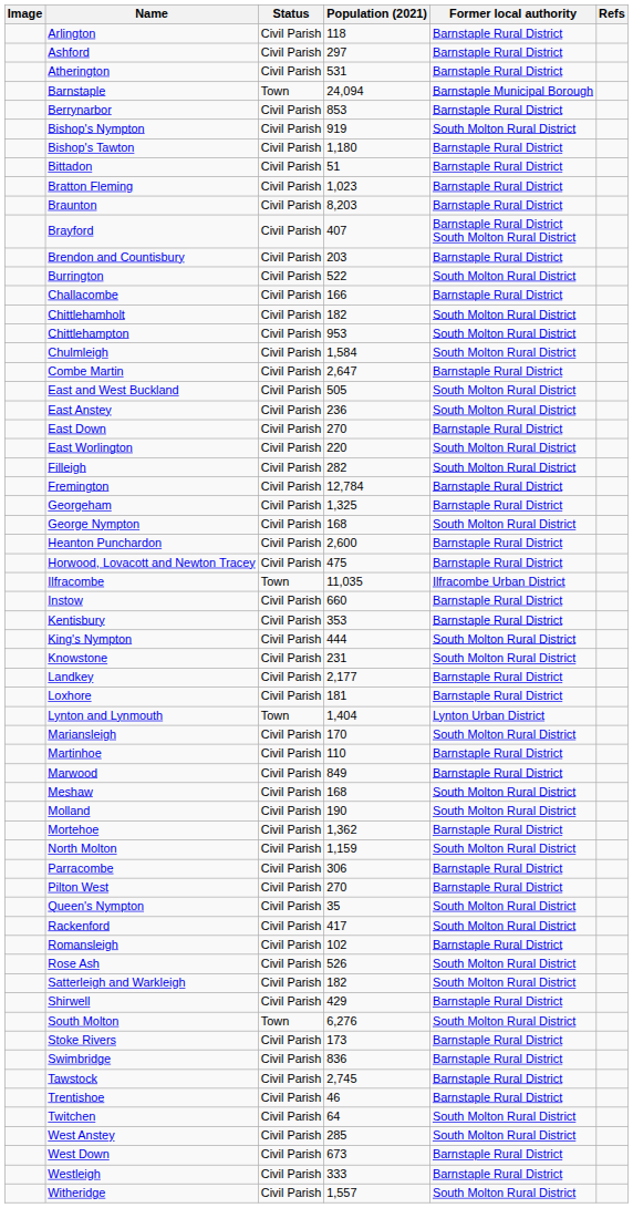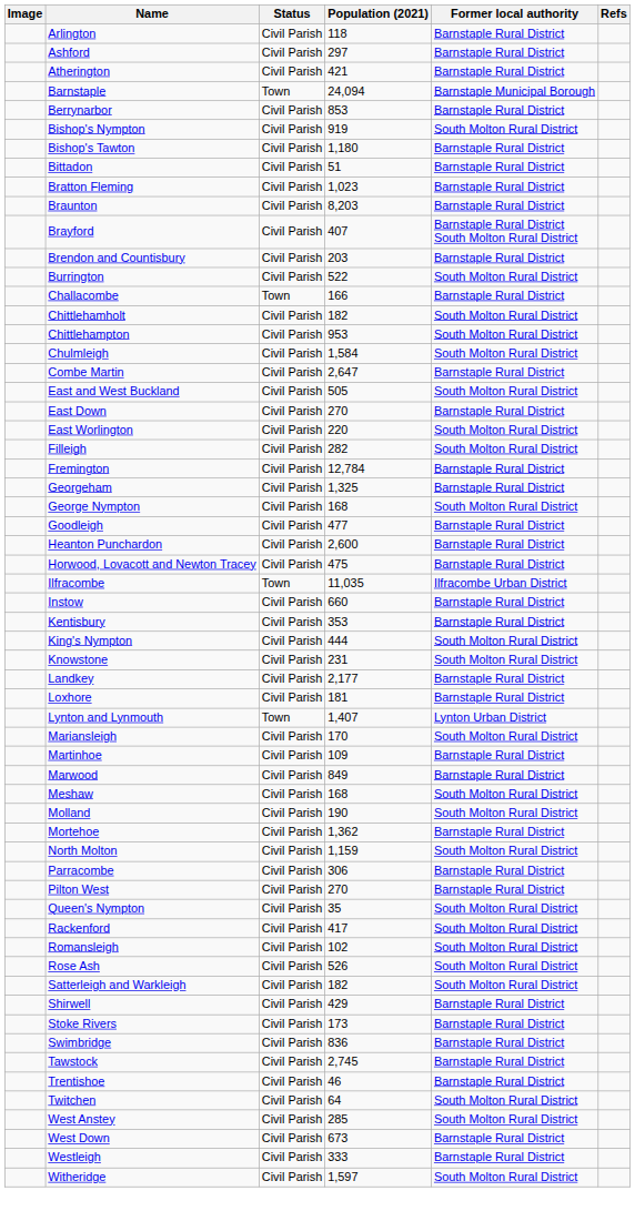Atherington | Population (2021): 531 -> 421
Challacombe | Status: Civil Parish -> Town
- row: East Anstey | Civil Parish | 236 | South Molton Rural District
+ row: Goodleigh | Civil Parish | 477 | Barnstaple Rural District
Lynton and Lynmouth | Population (2021): 1,404 -> 1,407
Martinhoe | Population (2021): 110 -> 109
Romansleigh | Former local authority: Barnstaple Rural District -> South Molton Rural District
- row: South Molton | Town | 6,276 | South Molton Rural District
Witheridge | Population (2021): 1,557 -> 1,597
